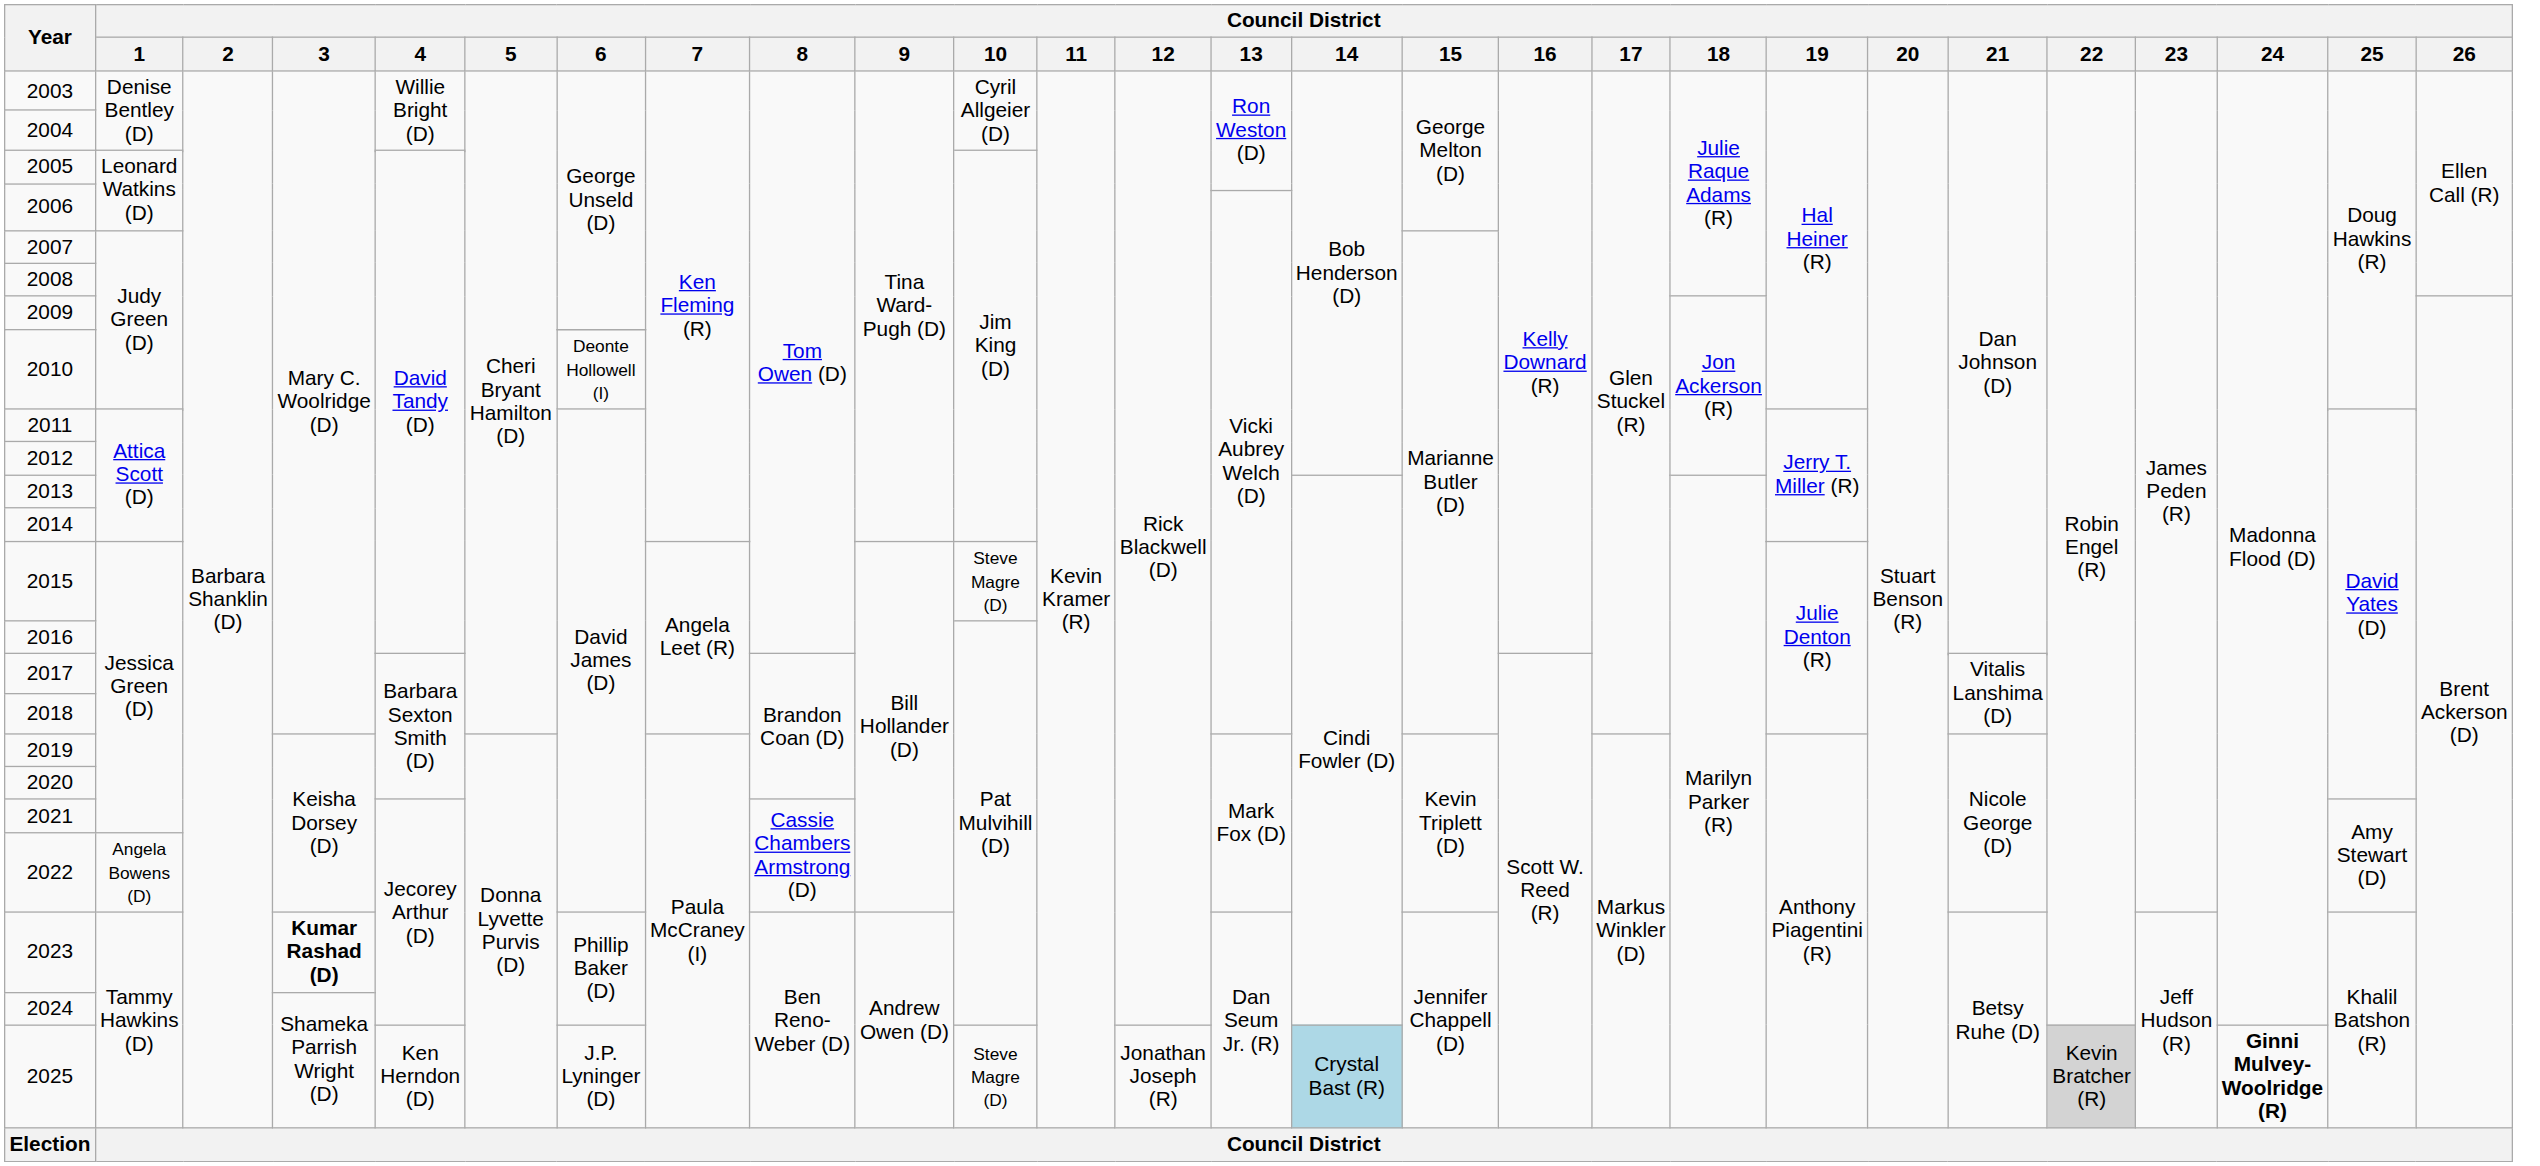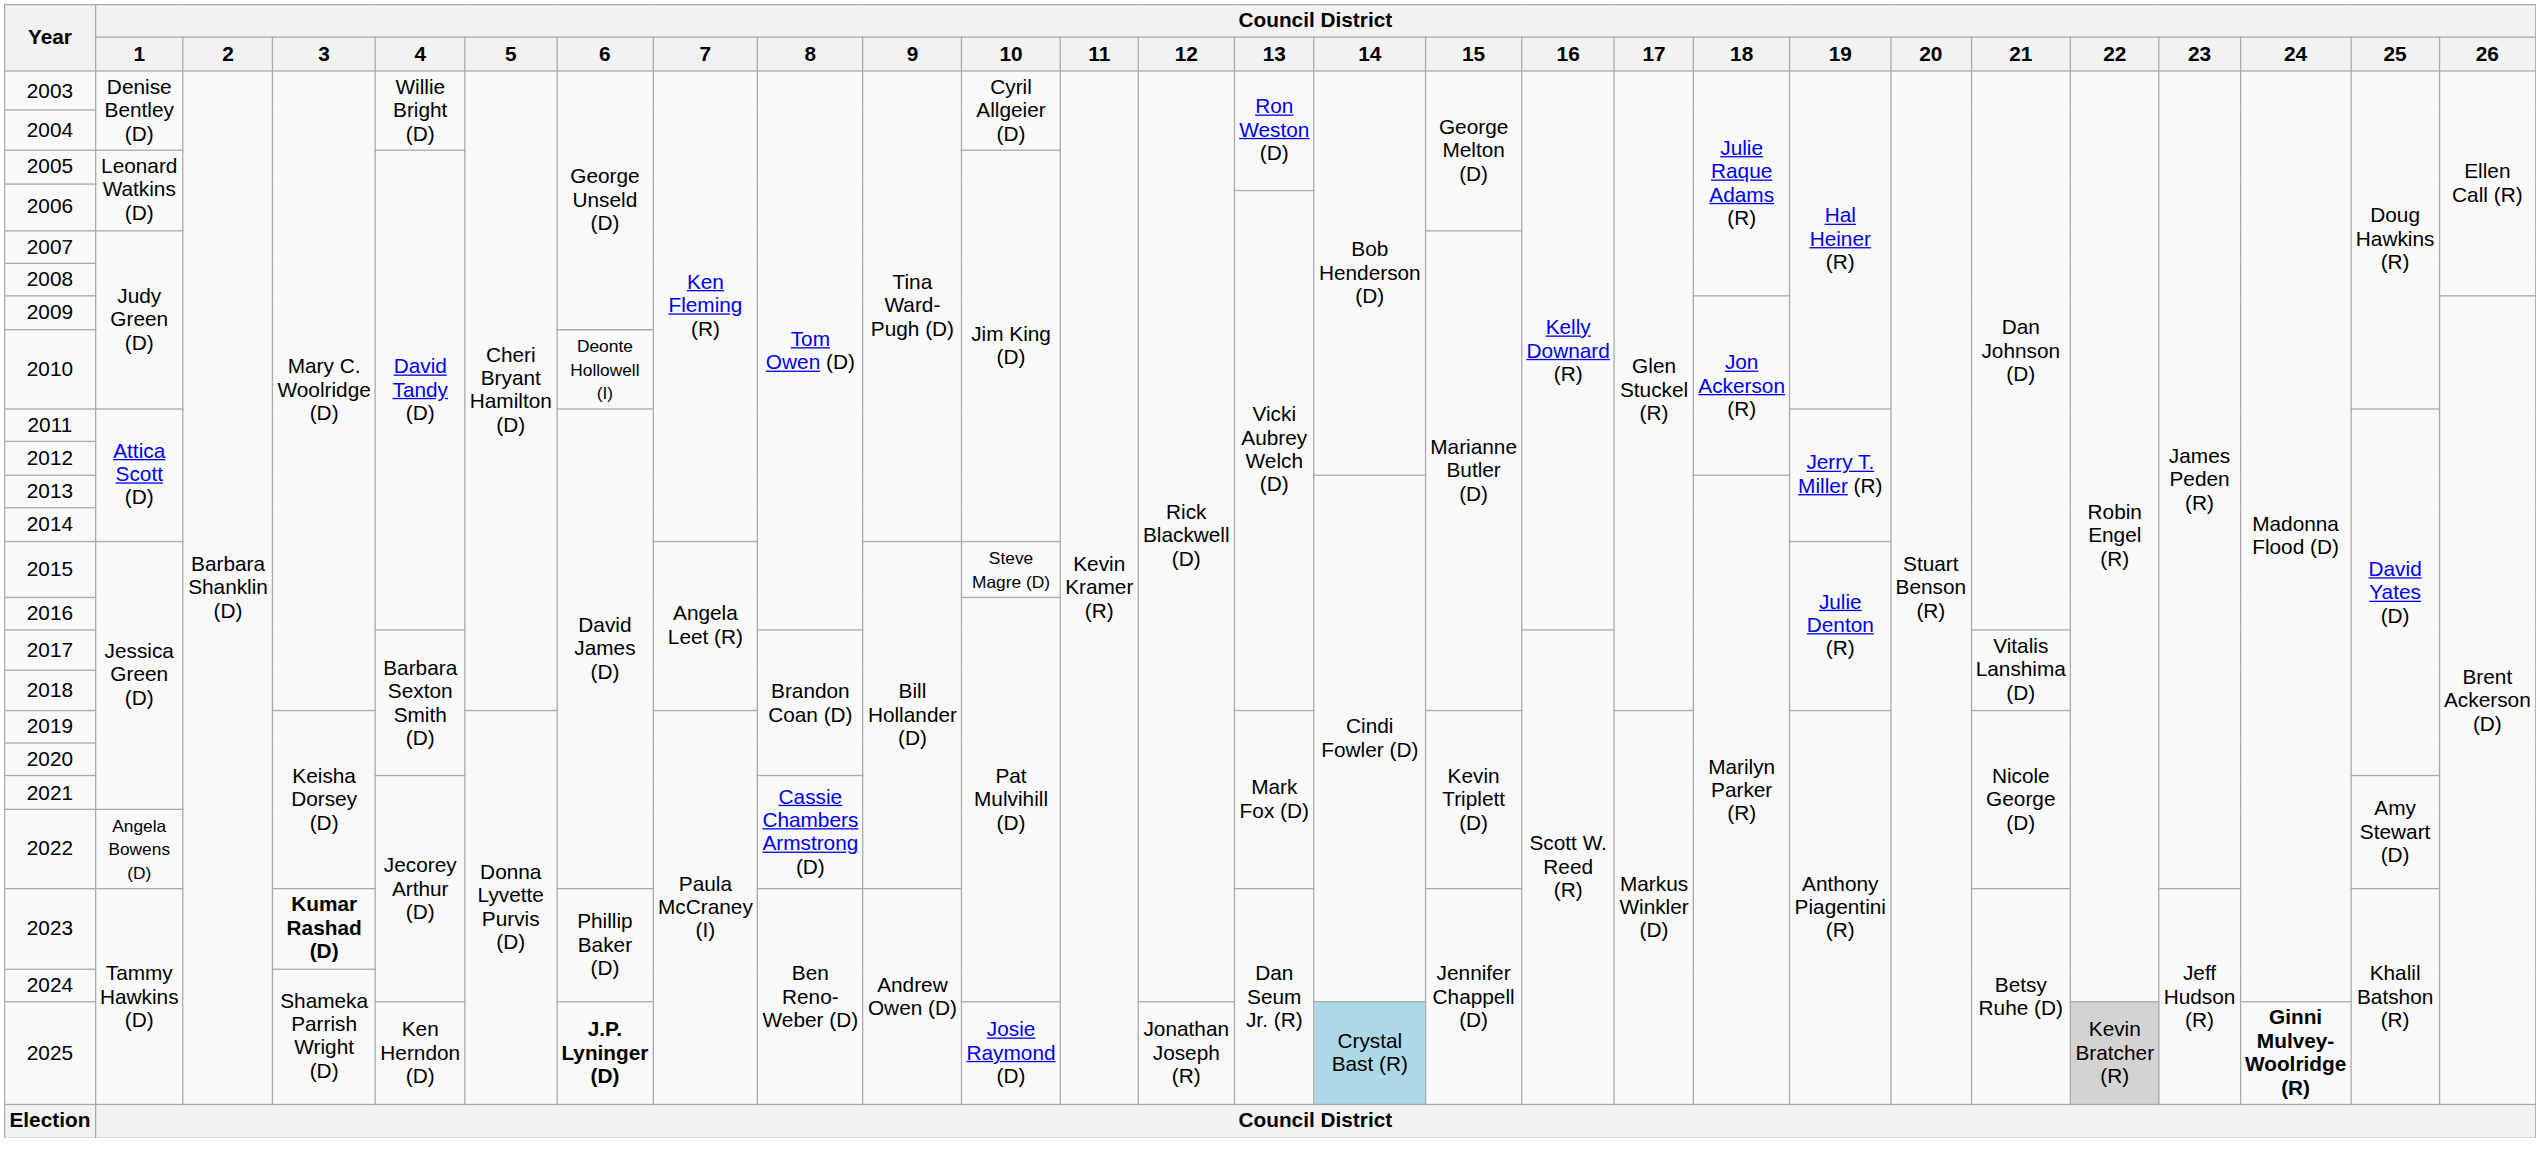2025 | Council District / 6: normal -> bold
2025 | Council District / 10: Steve Magre (D) -> Josie Raymond (D)
